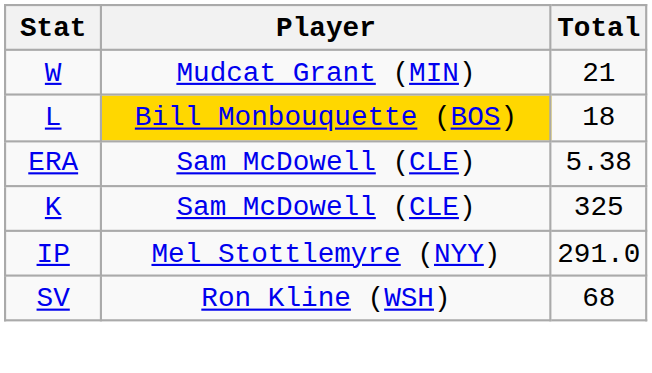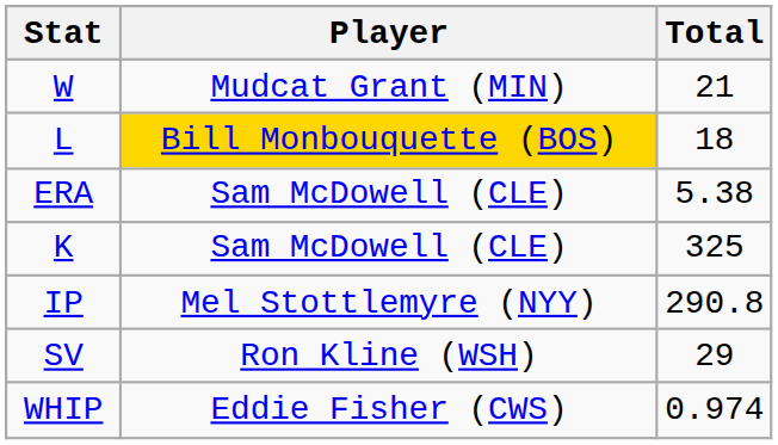IP | Total: 291.0 -> 290.8
SV | Total: 68 -> 29
+ row: WHIP | Eddie Fisher (CWS) | 0.974
